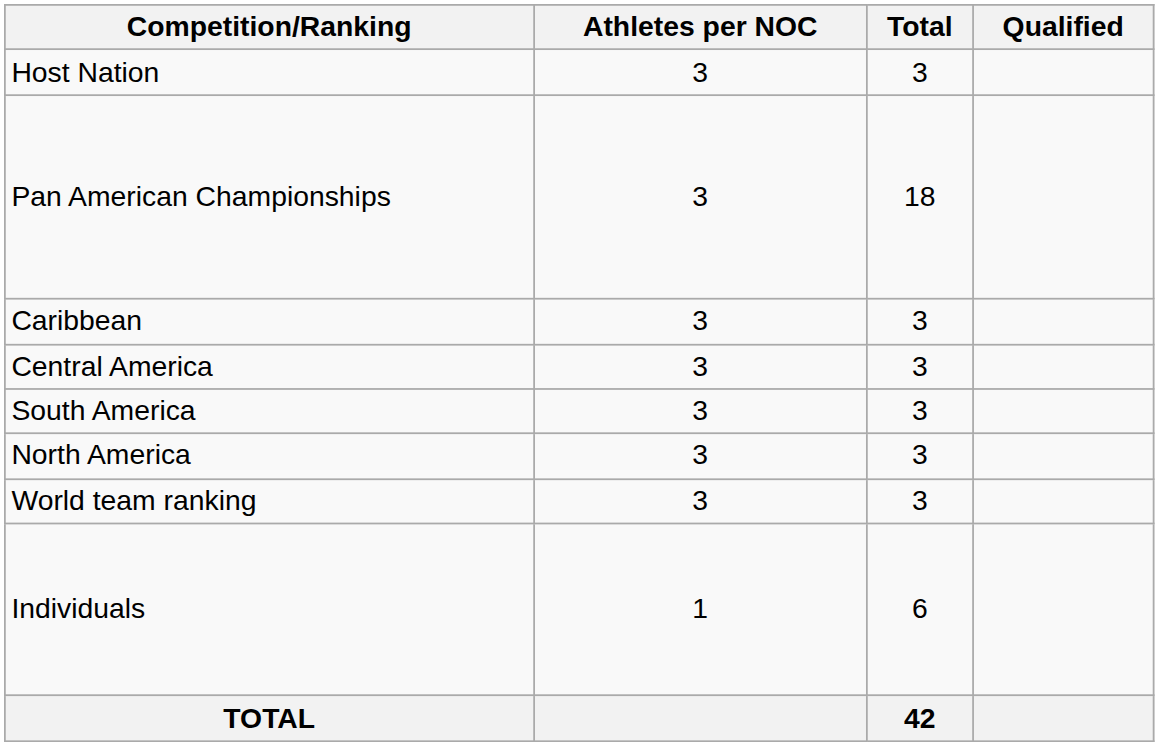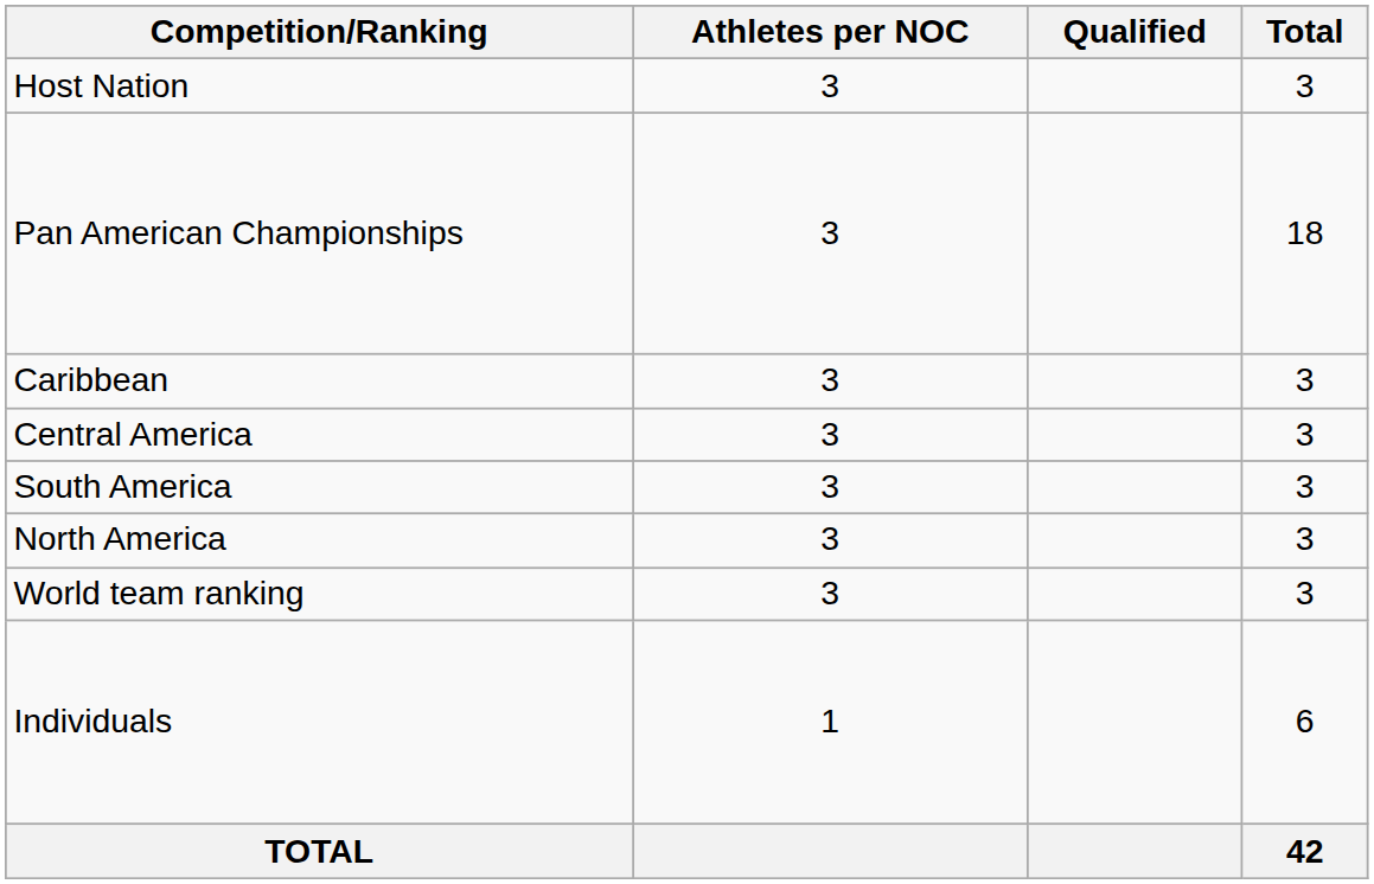columns swapped: Total <-> Qualified
